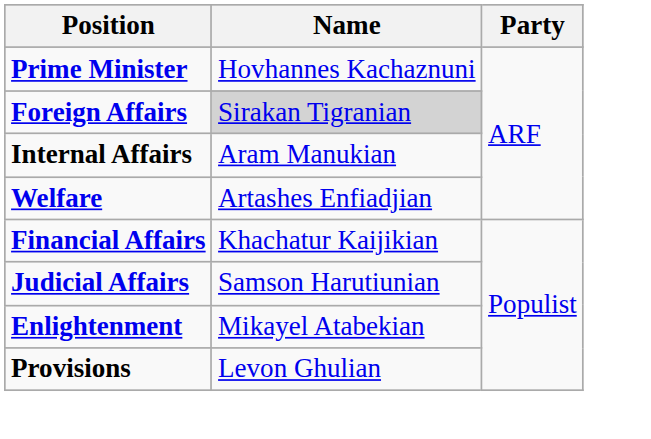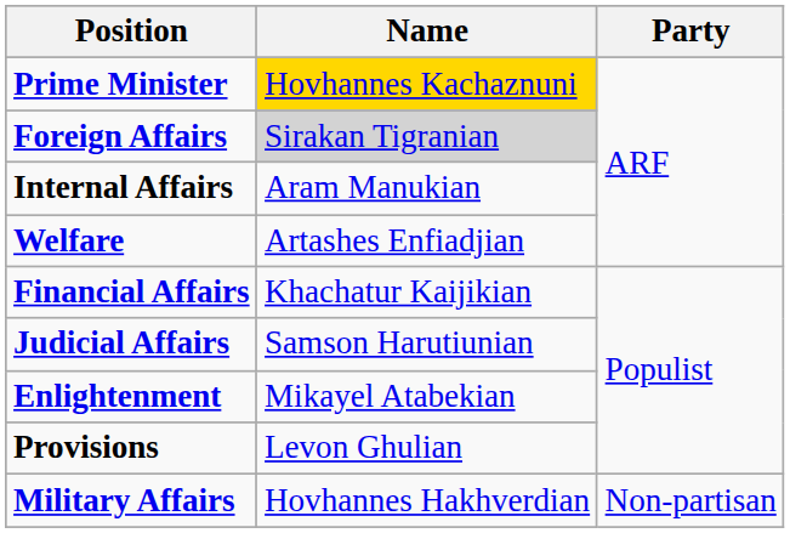Prime Minister | Name: no background -> gold background
+ row: Military Affairs | Hovhannes Hakhverdian | Non-partisan
